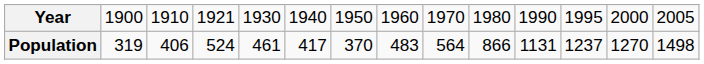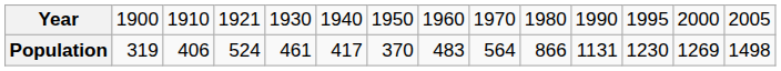Population | column 12: 1237 -> 1230
Population | column 13: 1270 -> 1269
